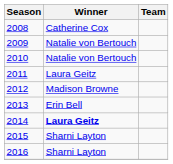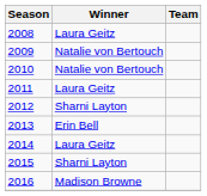2008 | Winner: Catherine Cox -> Laura Geitz
2012 | Winner: Madison Browne -> Sharni Layton
2014 | Winner: bold -> normal
2016 | Winner: Sharni Layton -> Madison Browne
